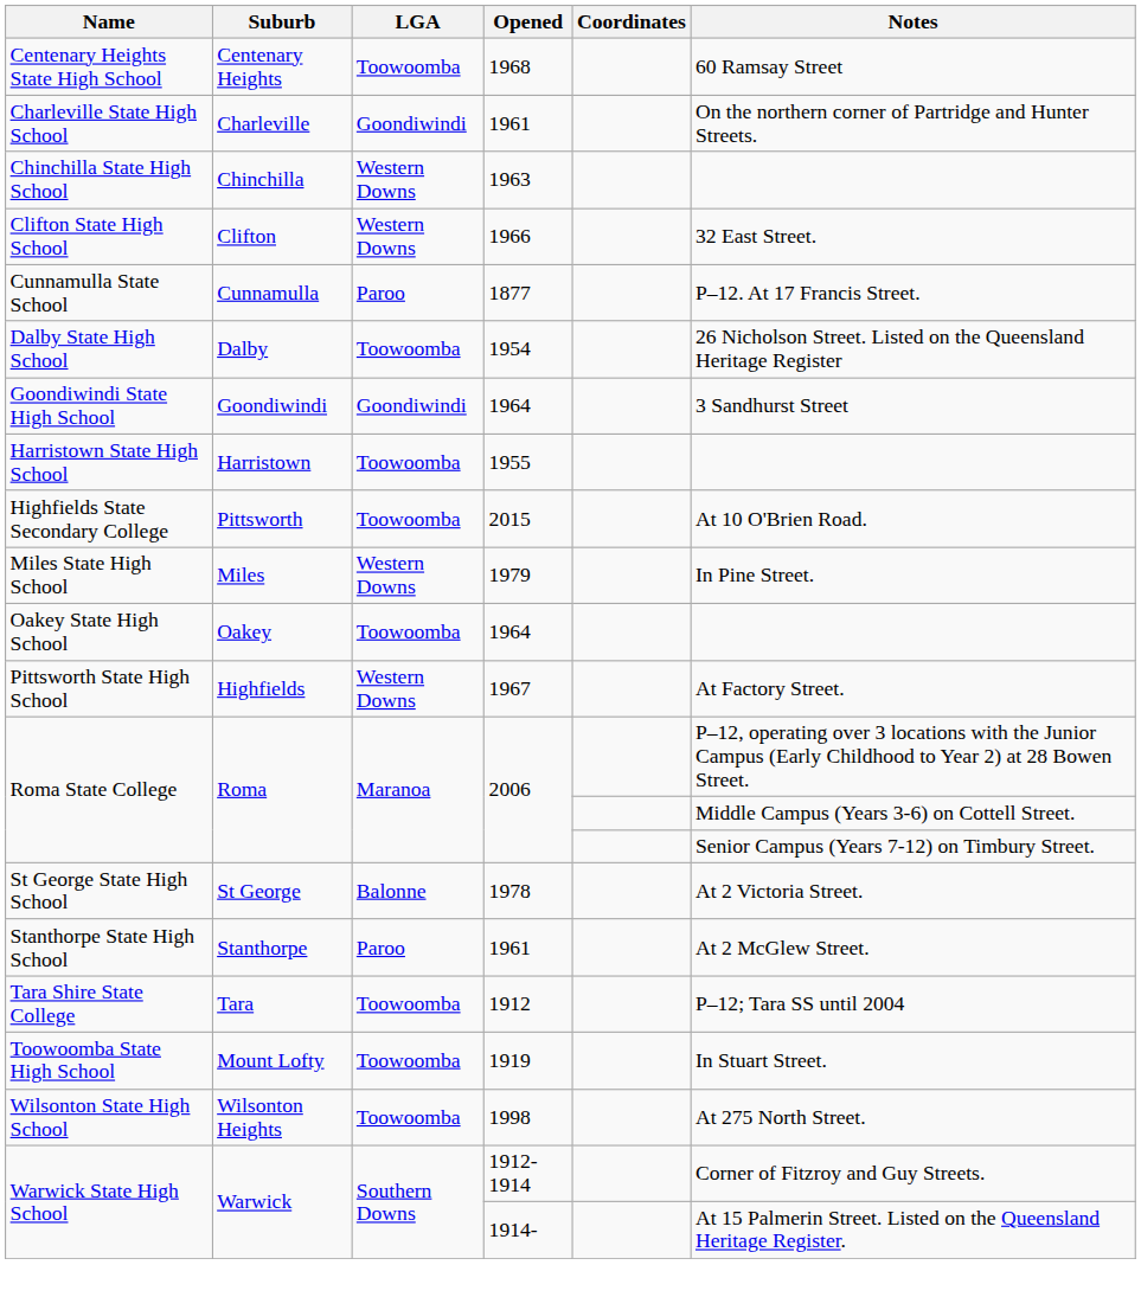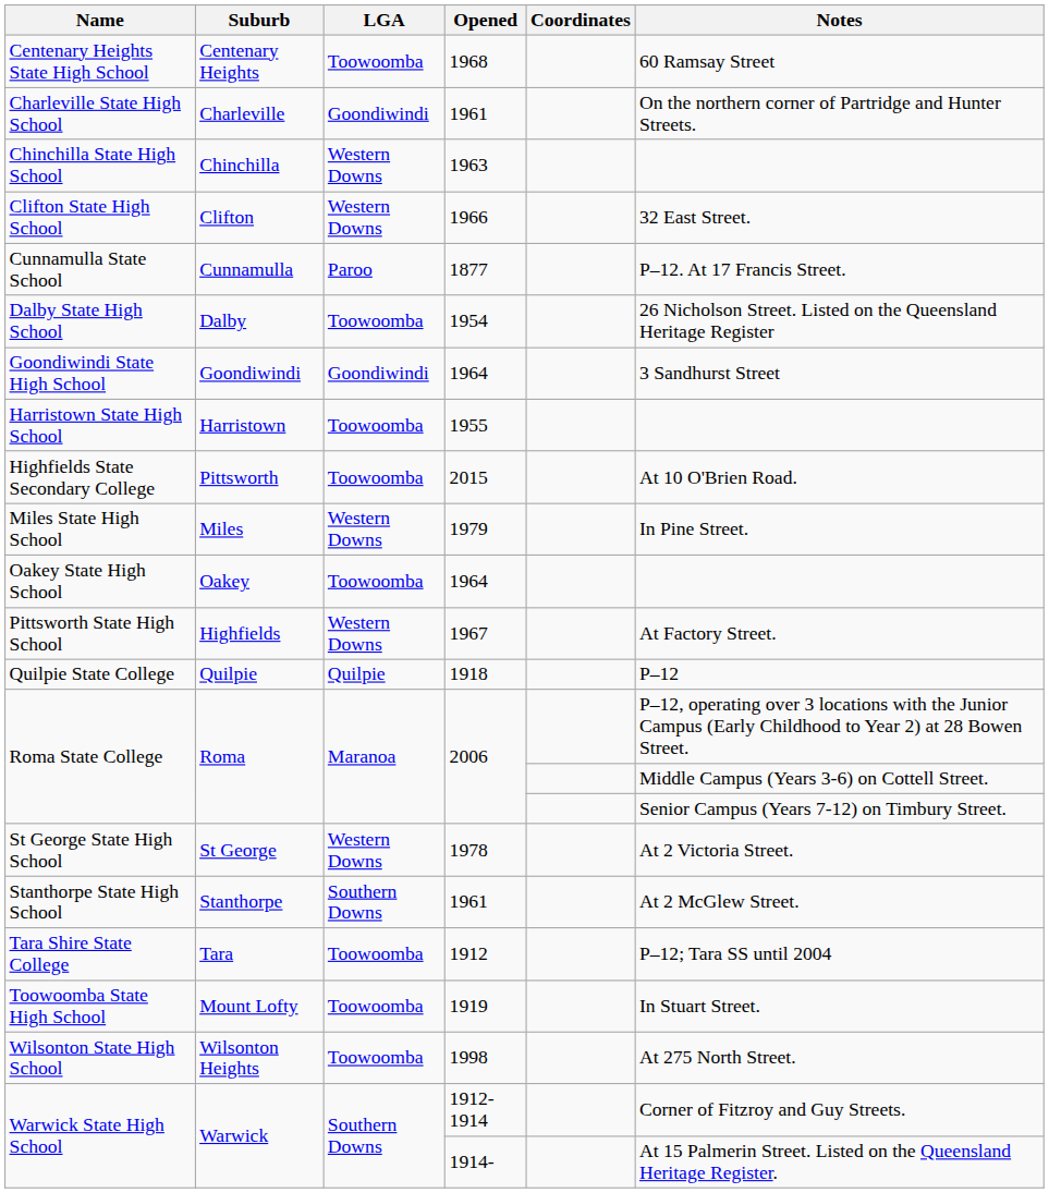+ row: Quilpie State College | Quilpie | Quilpie | 1918 | P–12
St George State High School | LGA: Balonne -> Western Downs
Stanthorpe State High School | LGA: Paroo -> Southern Downs
